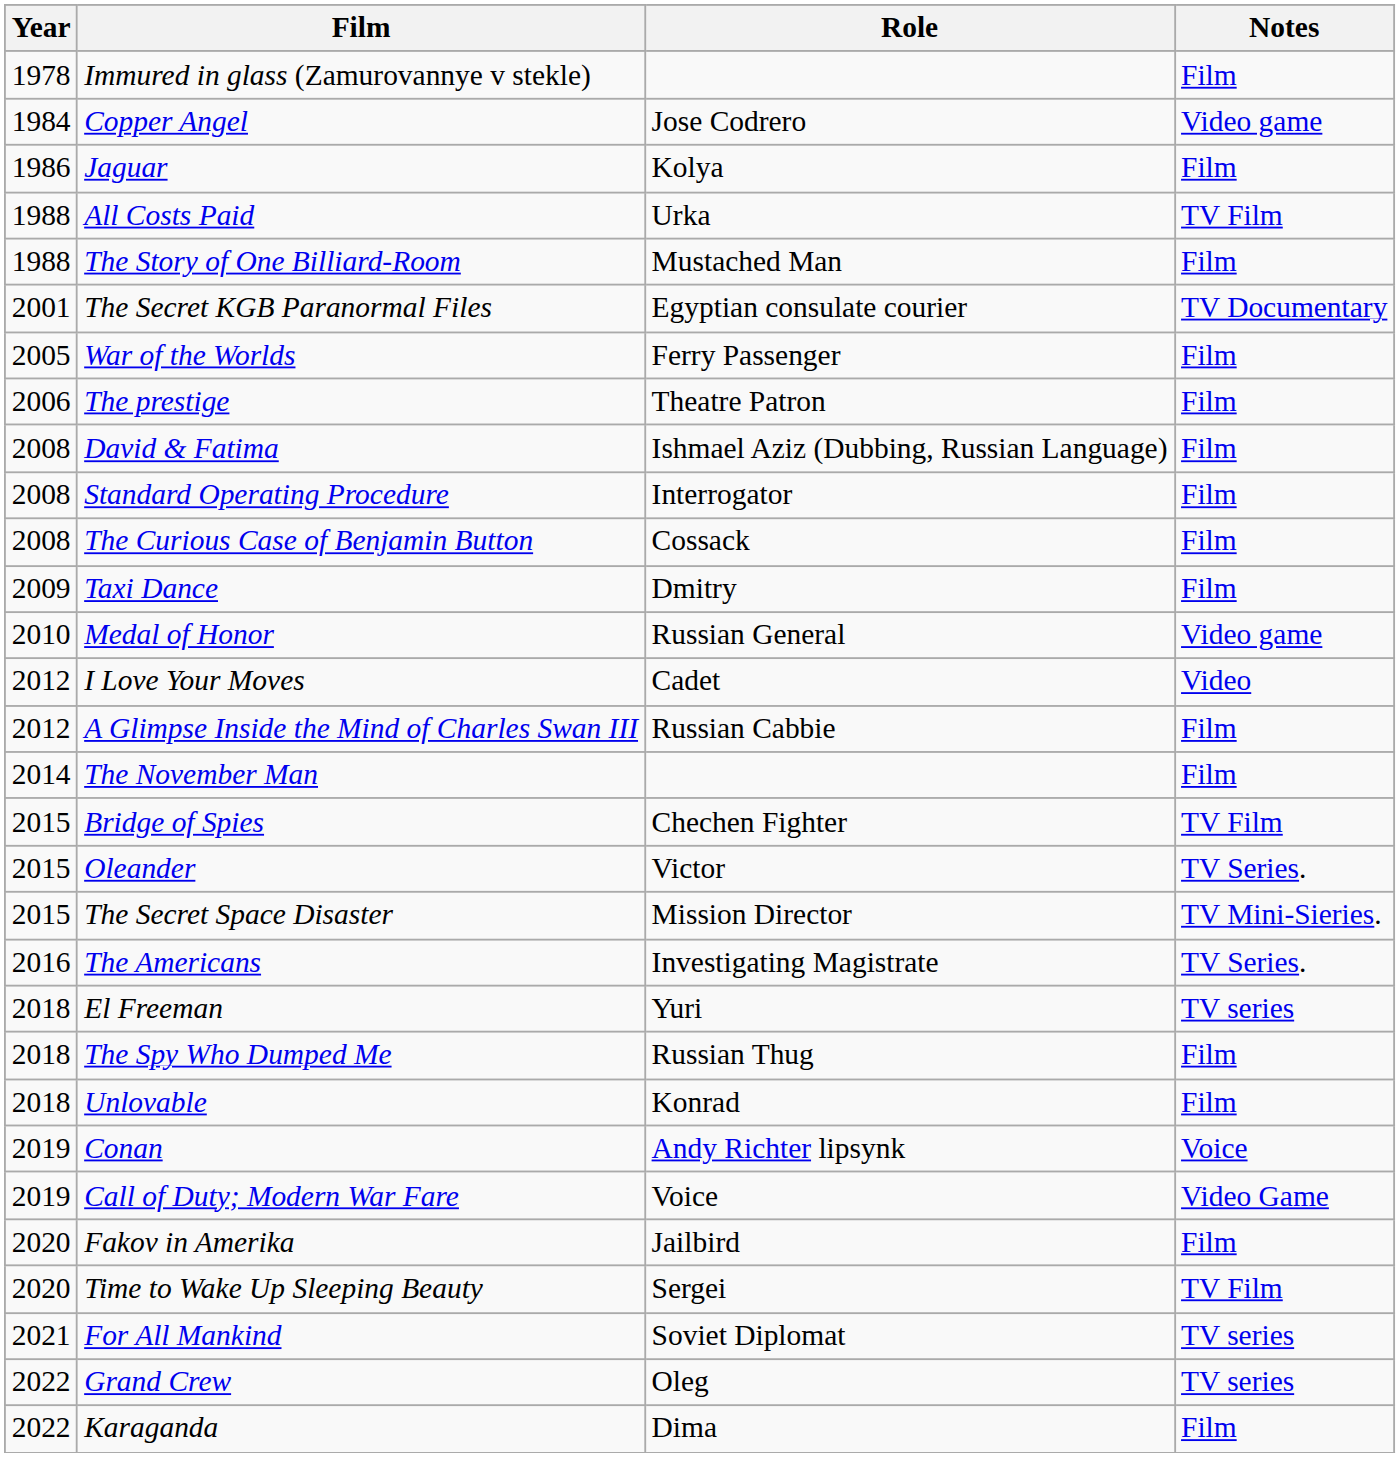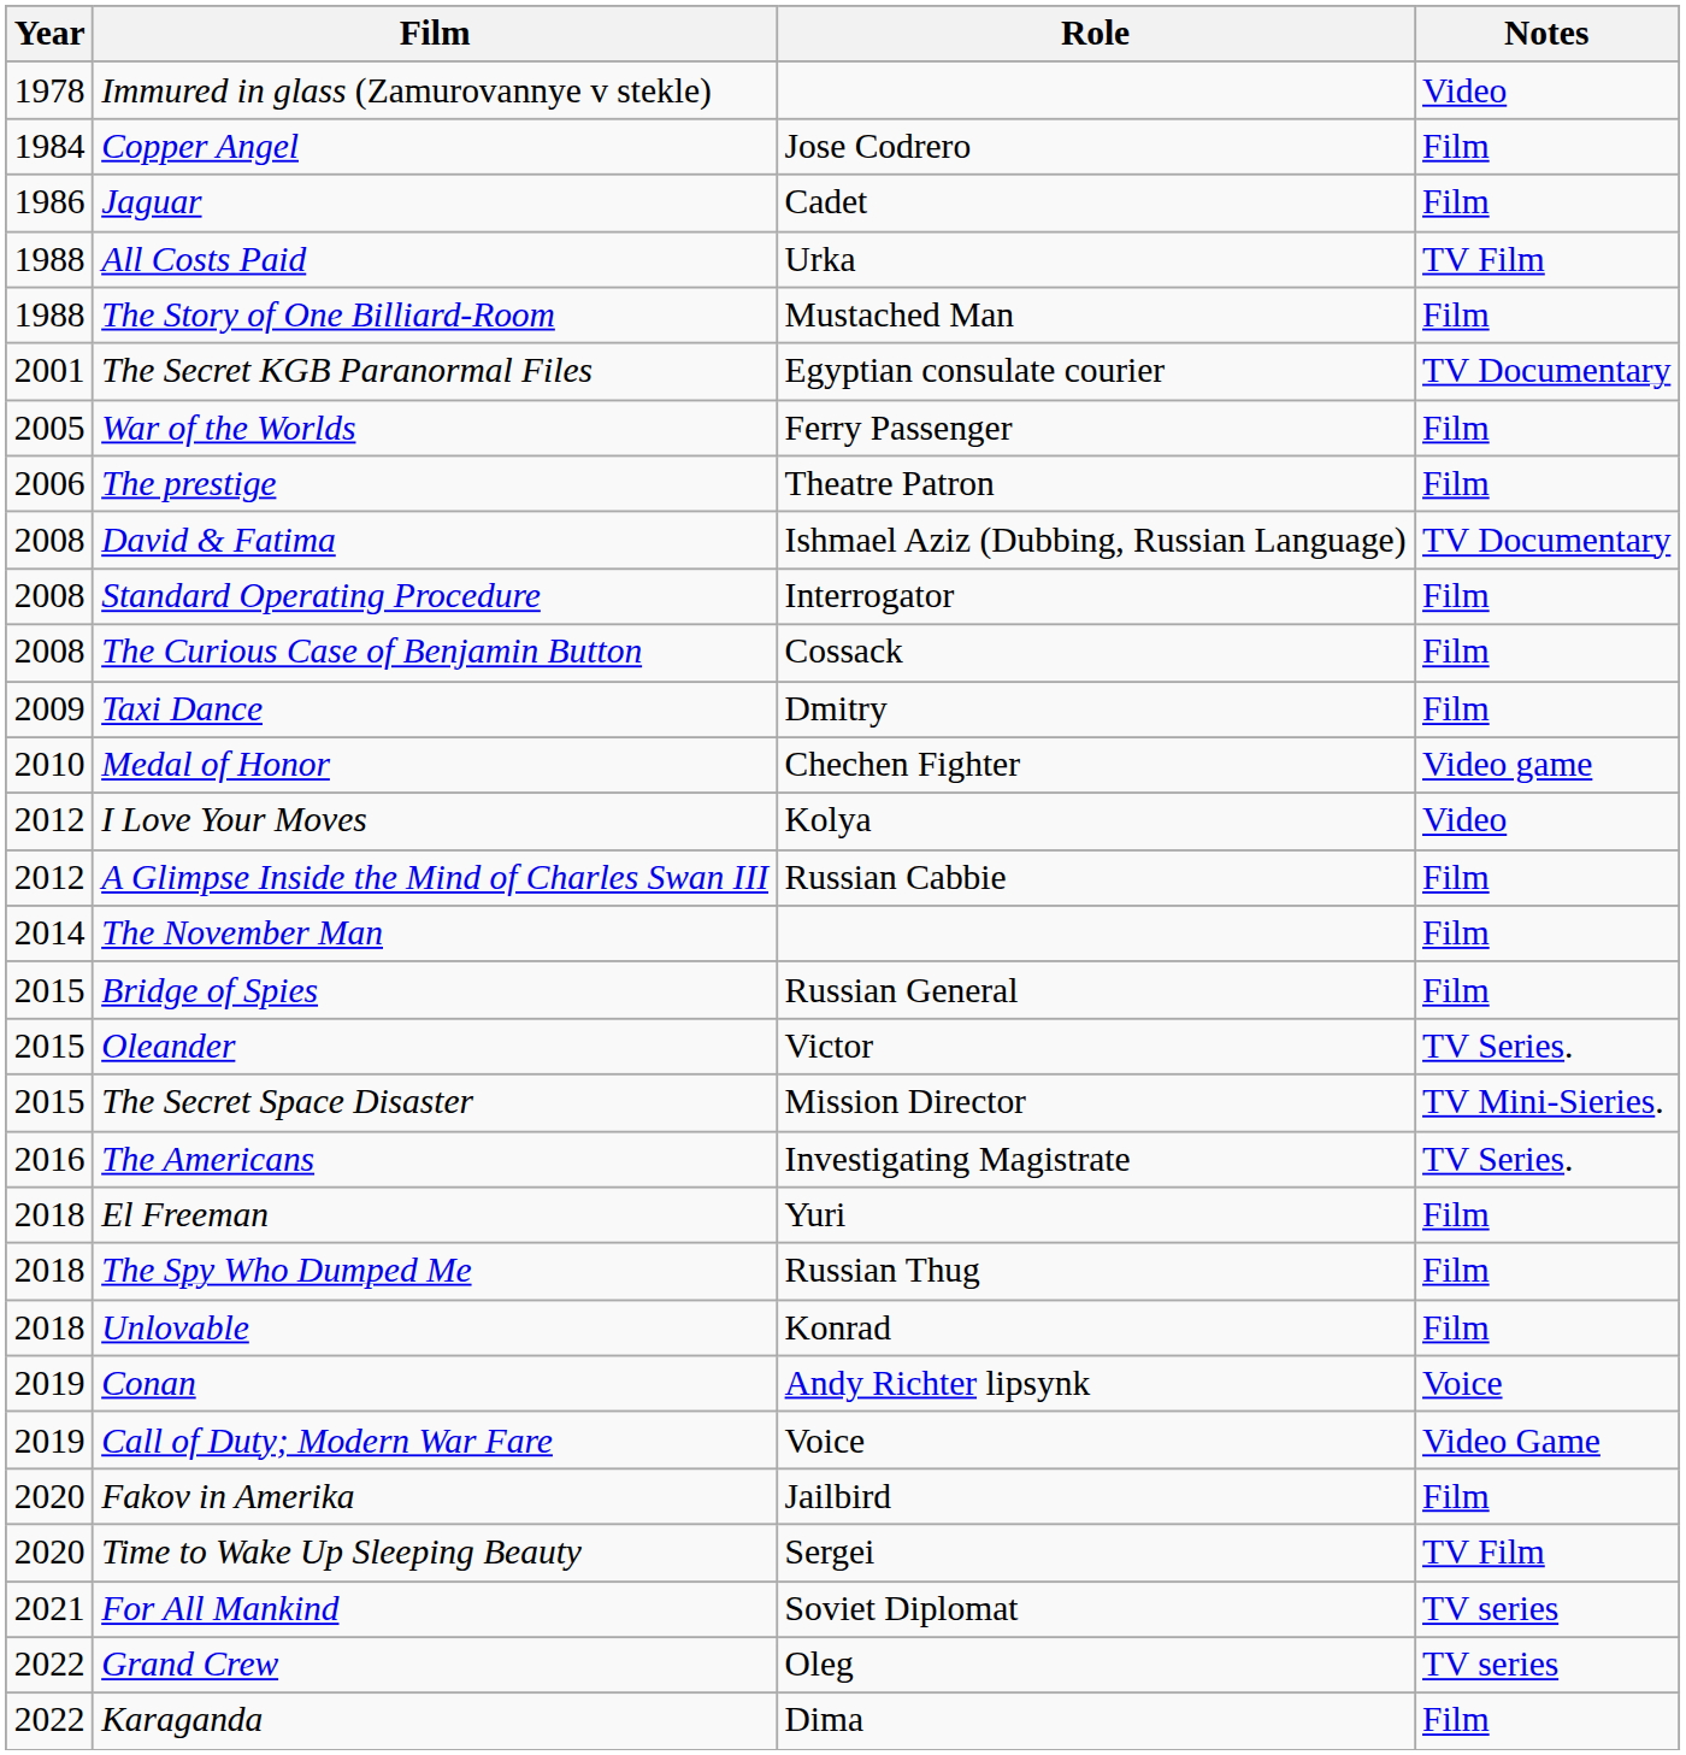Immured in glass (Zamurovannye v stekle) | Notes: Film -> Video
Copper Angel | Notes: Video game -> Film
Jaguar | Role: Kolya -> Cadet
David & Fatima | Notes: Film -> TV Documentary
Medal of Honor | Role: Russian General -> Chechen Fighter
I Love Your Moves | Role: Cadet -> Kolya
Bridge of Spies | Role: Chechen Fighter -> Russian General
Bridge of Spies | Notes: TV Film -> Film
El Freeman | Notes: TV series -> Film
